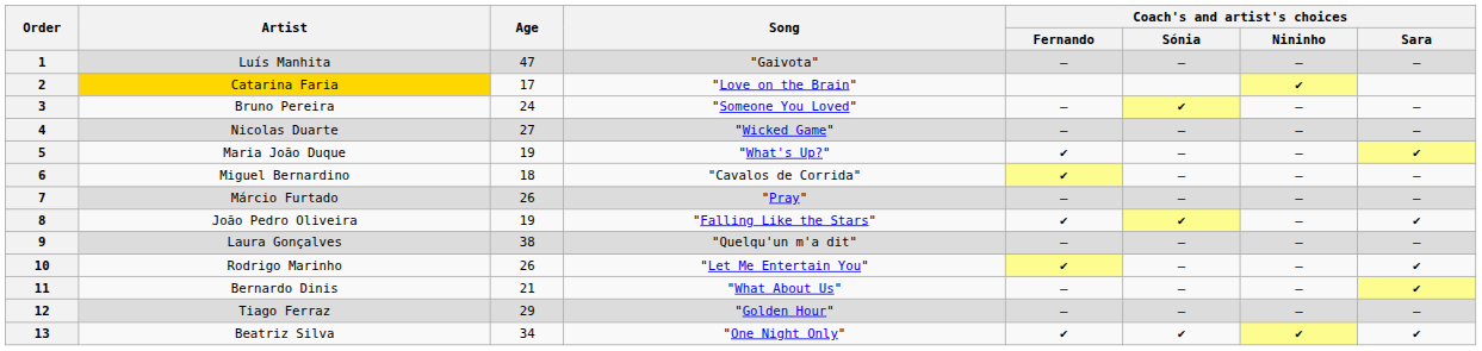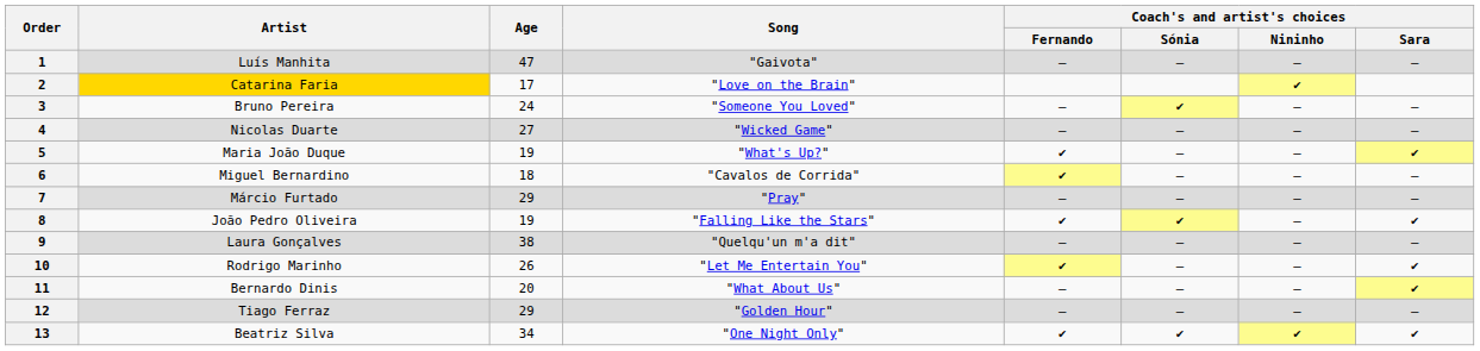7 | Age: 26 -> 29
11 | Age: 21 -> 20
